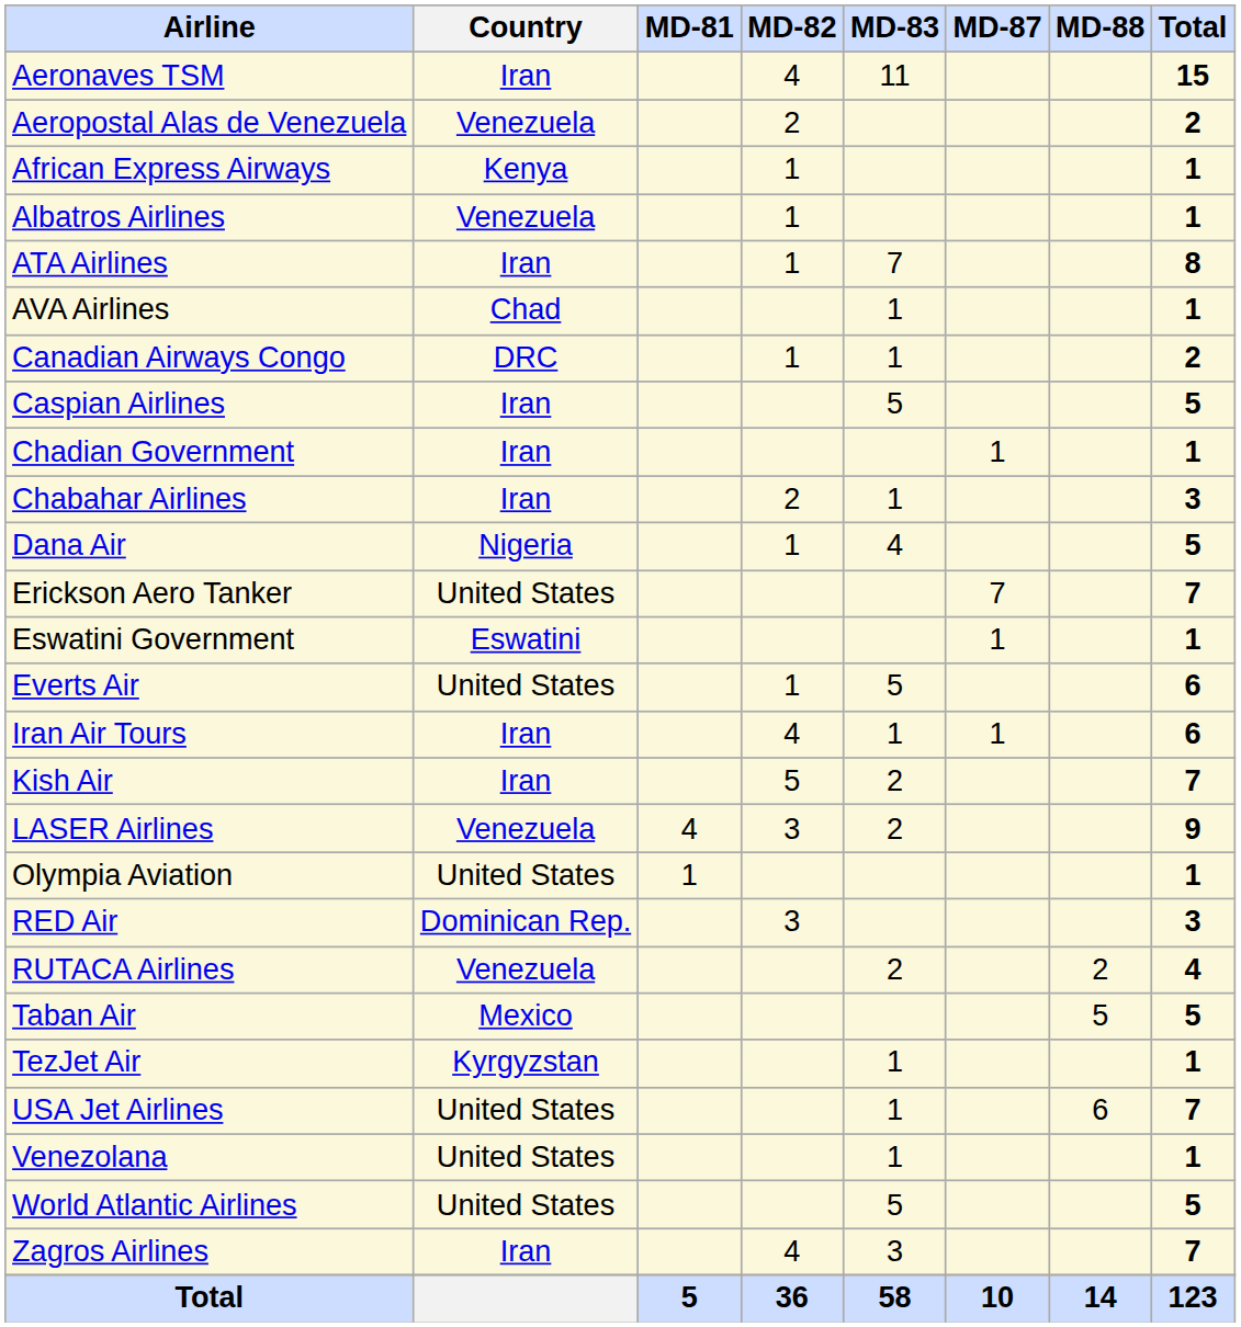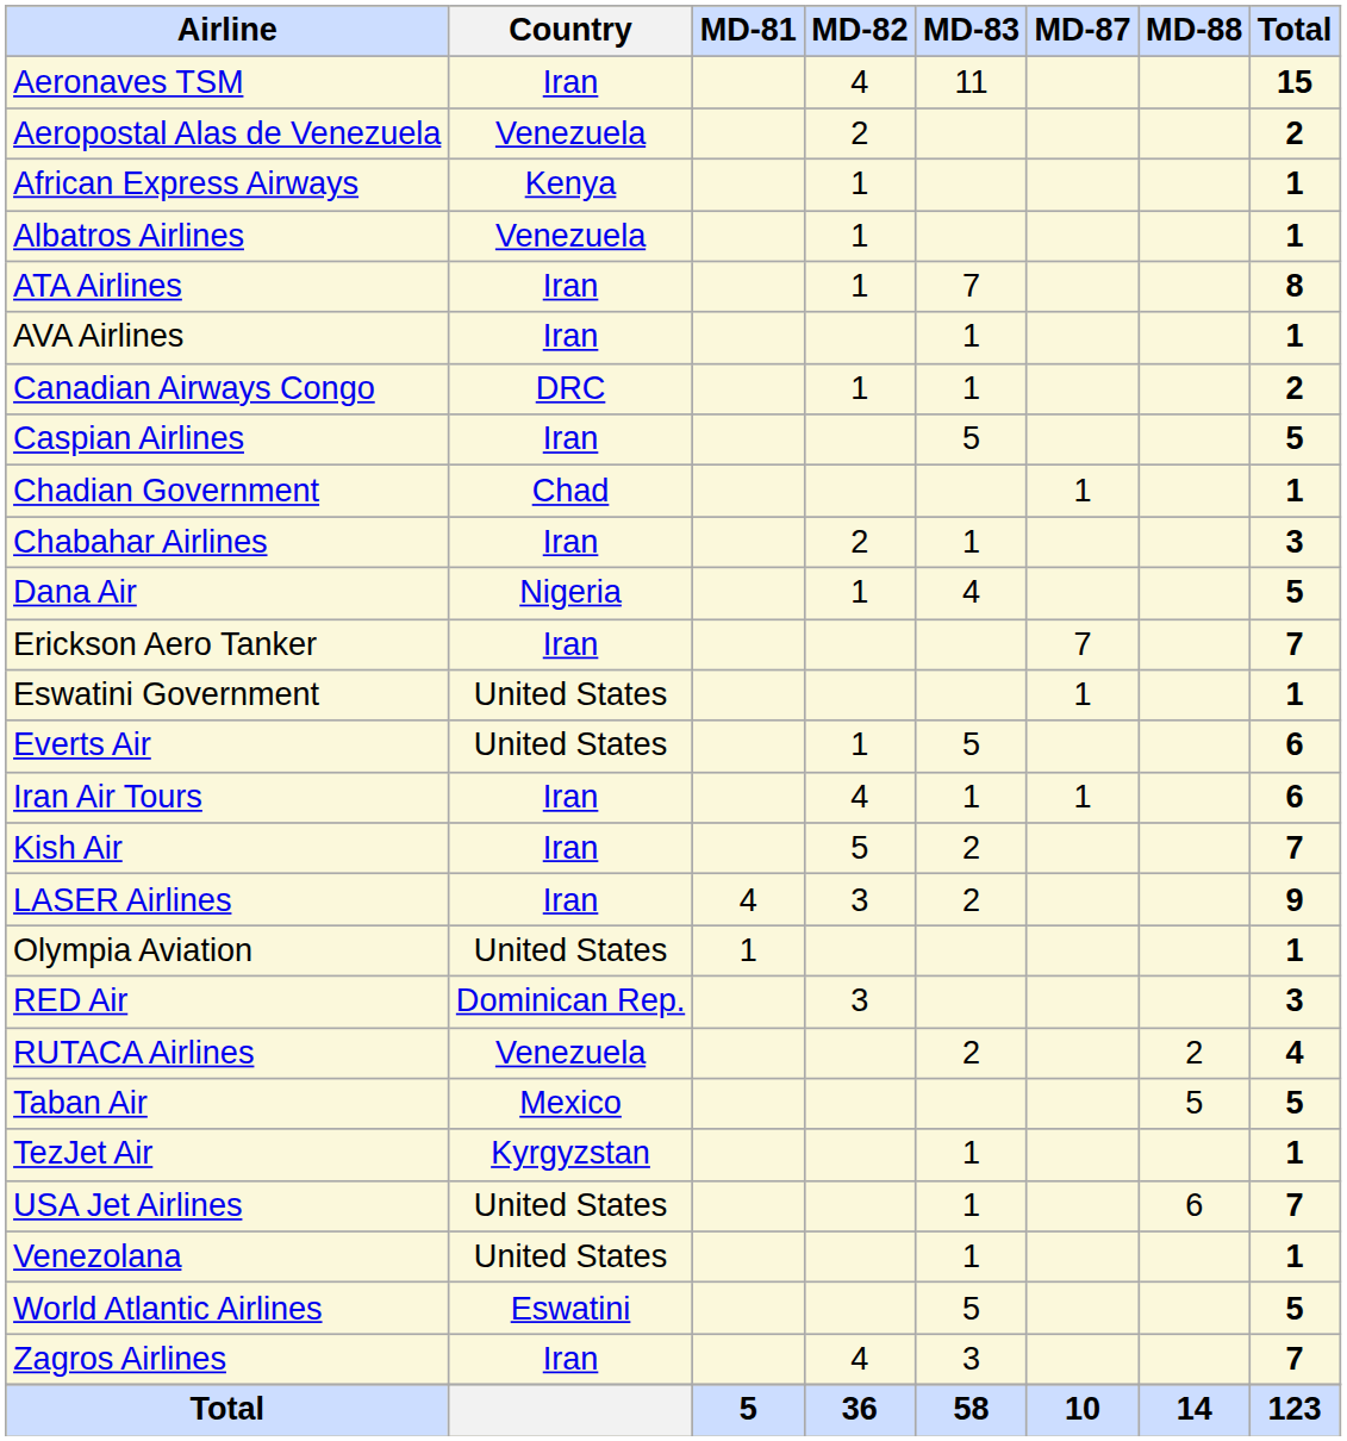AVA Airlines | Country: Chad -> Iran
Chadian Government | Country: Iran -> Chad
Erickson Aero Tanker | Country: United States -> Iran
Eswatini Government | Country: Eswatini -> United States
LASER Airlines | Country: Venezuela -> Iran
World Atlantic Airlines | Country: United States -> Eswatini
